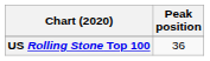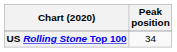US Rolling Stone Top 100 | Peak position: 36 -> 34
